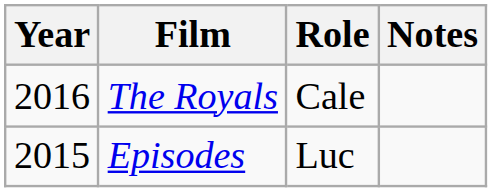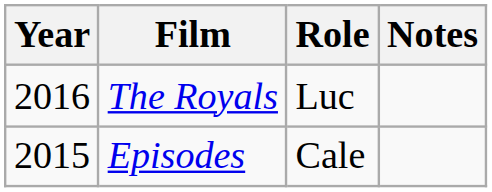The Royals | Role: Cale -> Luc
Episodes | Role: Luc -> Cale
